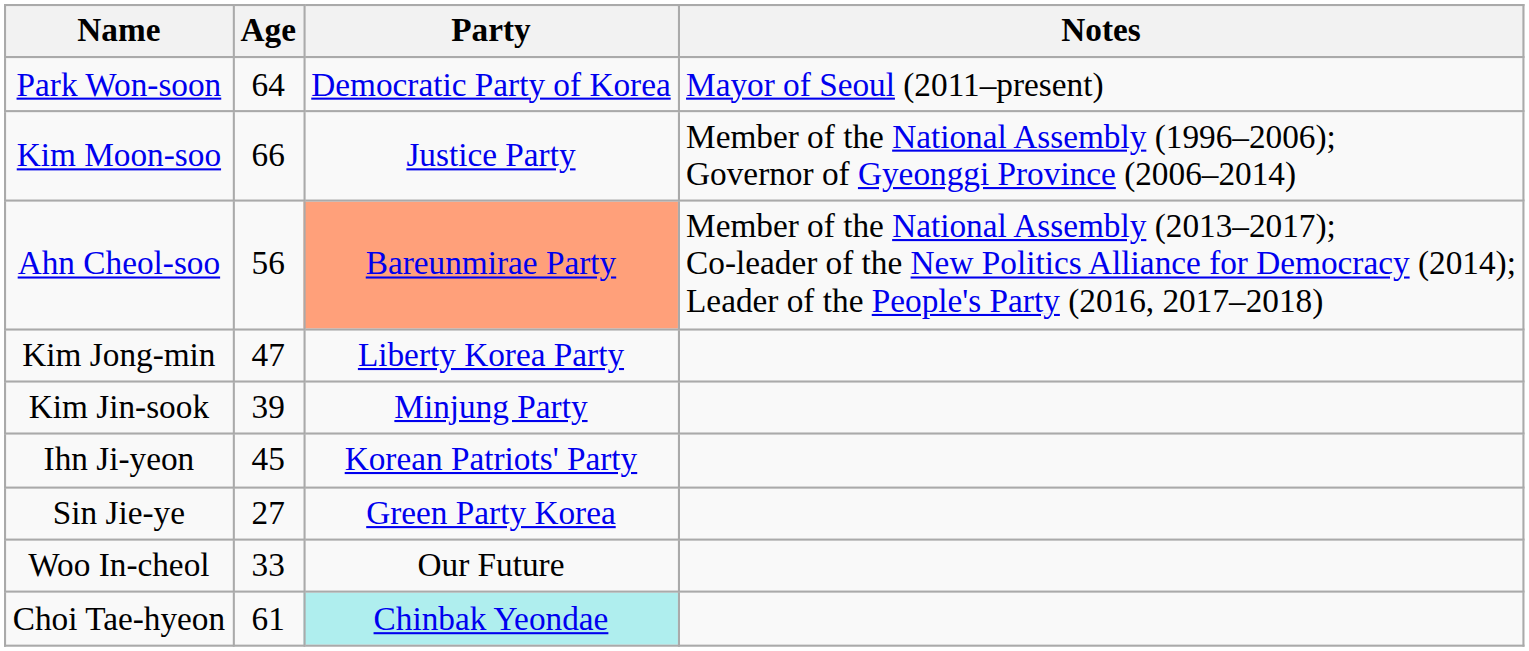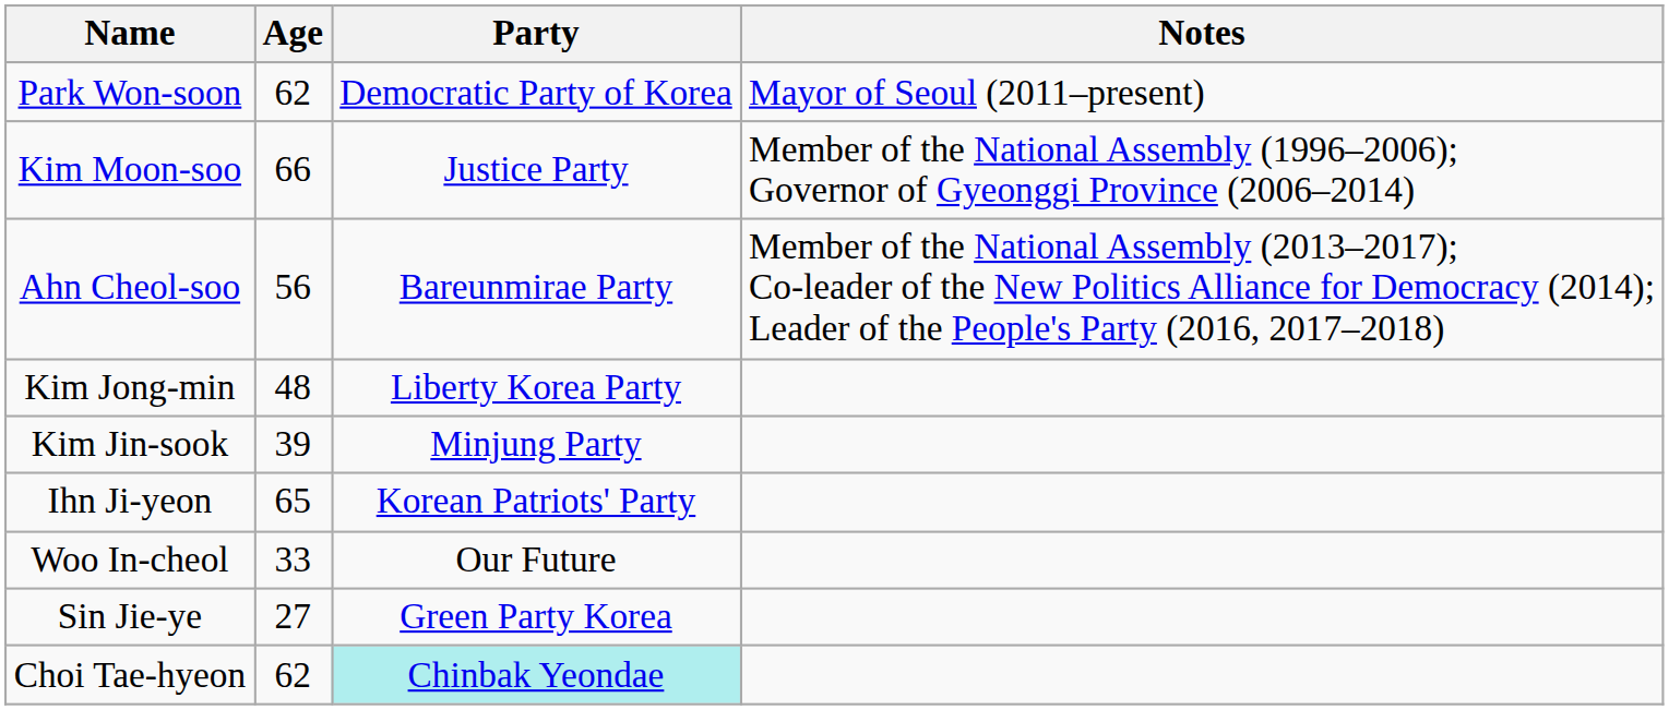Park Won-soon | Age: 64 -> 62
Ahn Cheol-soo | Party: lightsalmon background -> no background
Kim Jong-min | Age: 47 -> 48
Ihn Ji-yeon | Age: 45 -> 65
rows swapped: Sin Jie-ye <-> Woo In-cheol
Choi Tae-hyeon | Age: 61 -> 62
